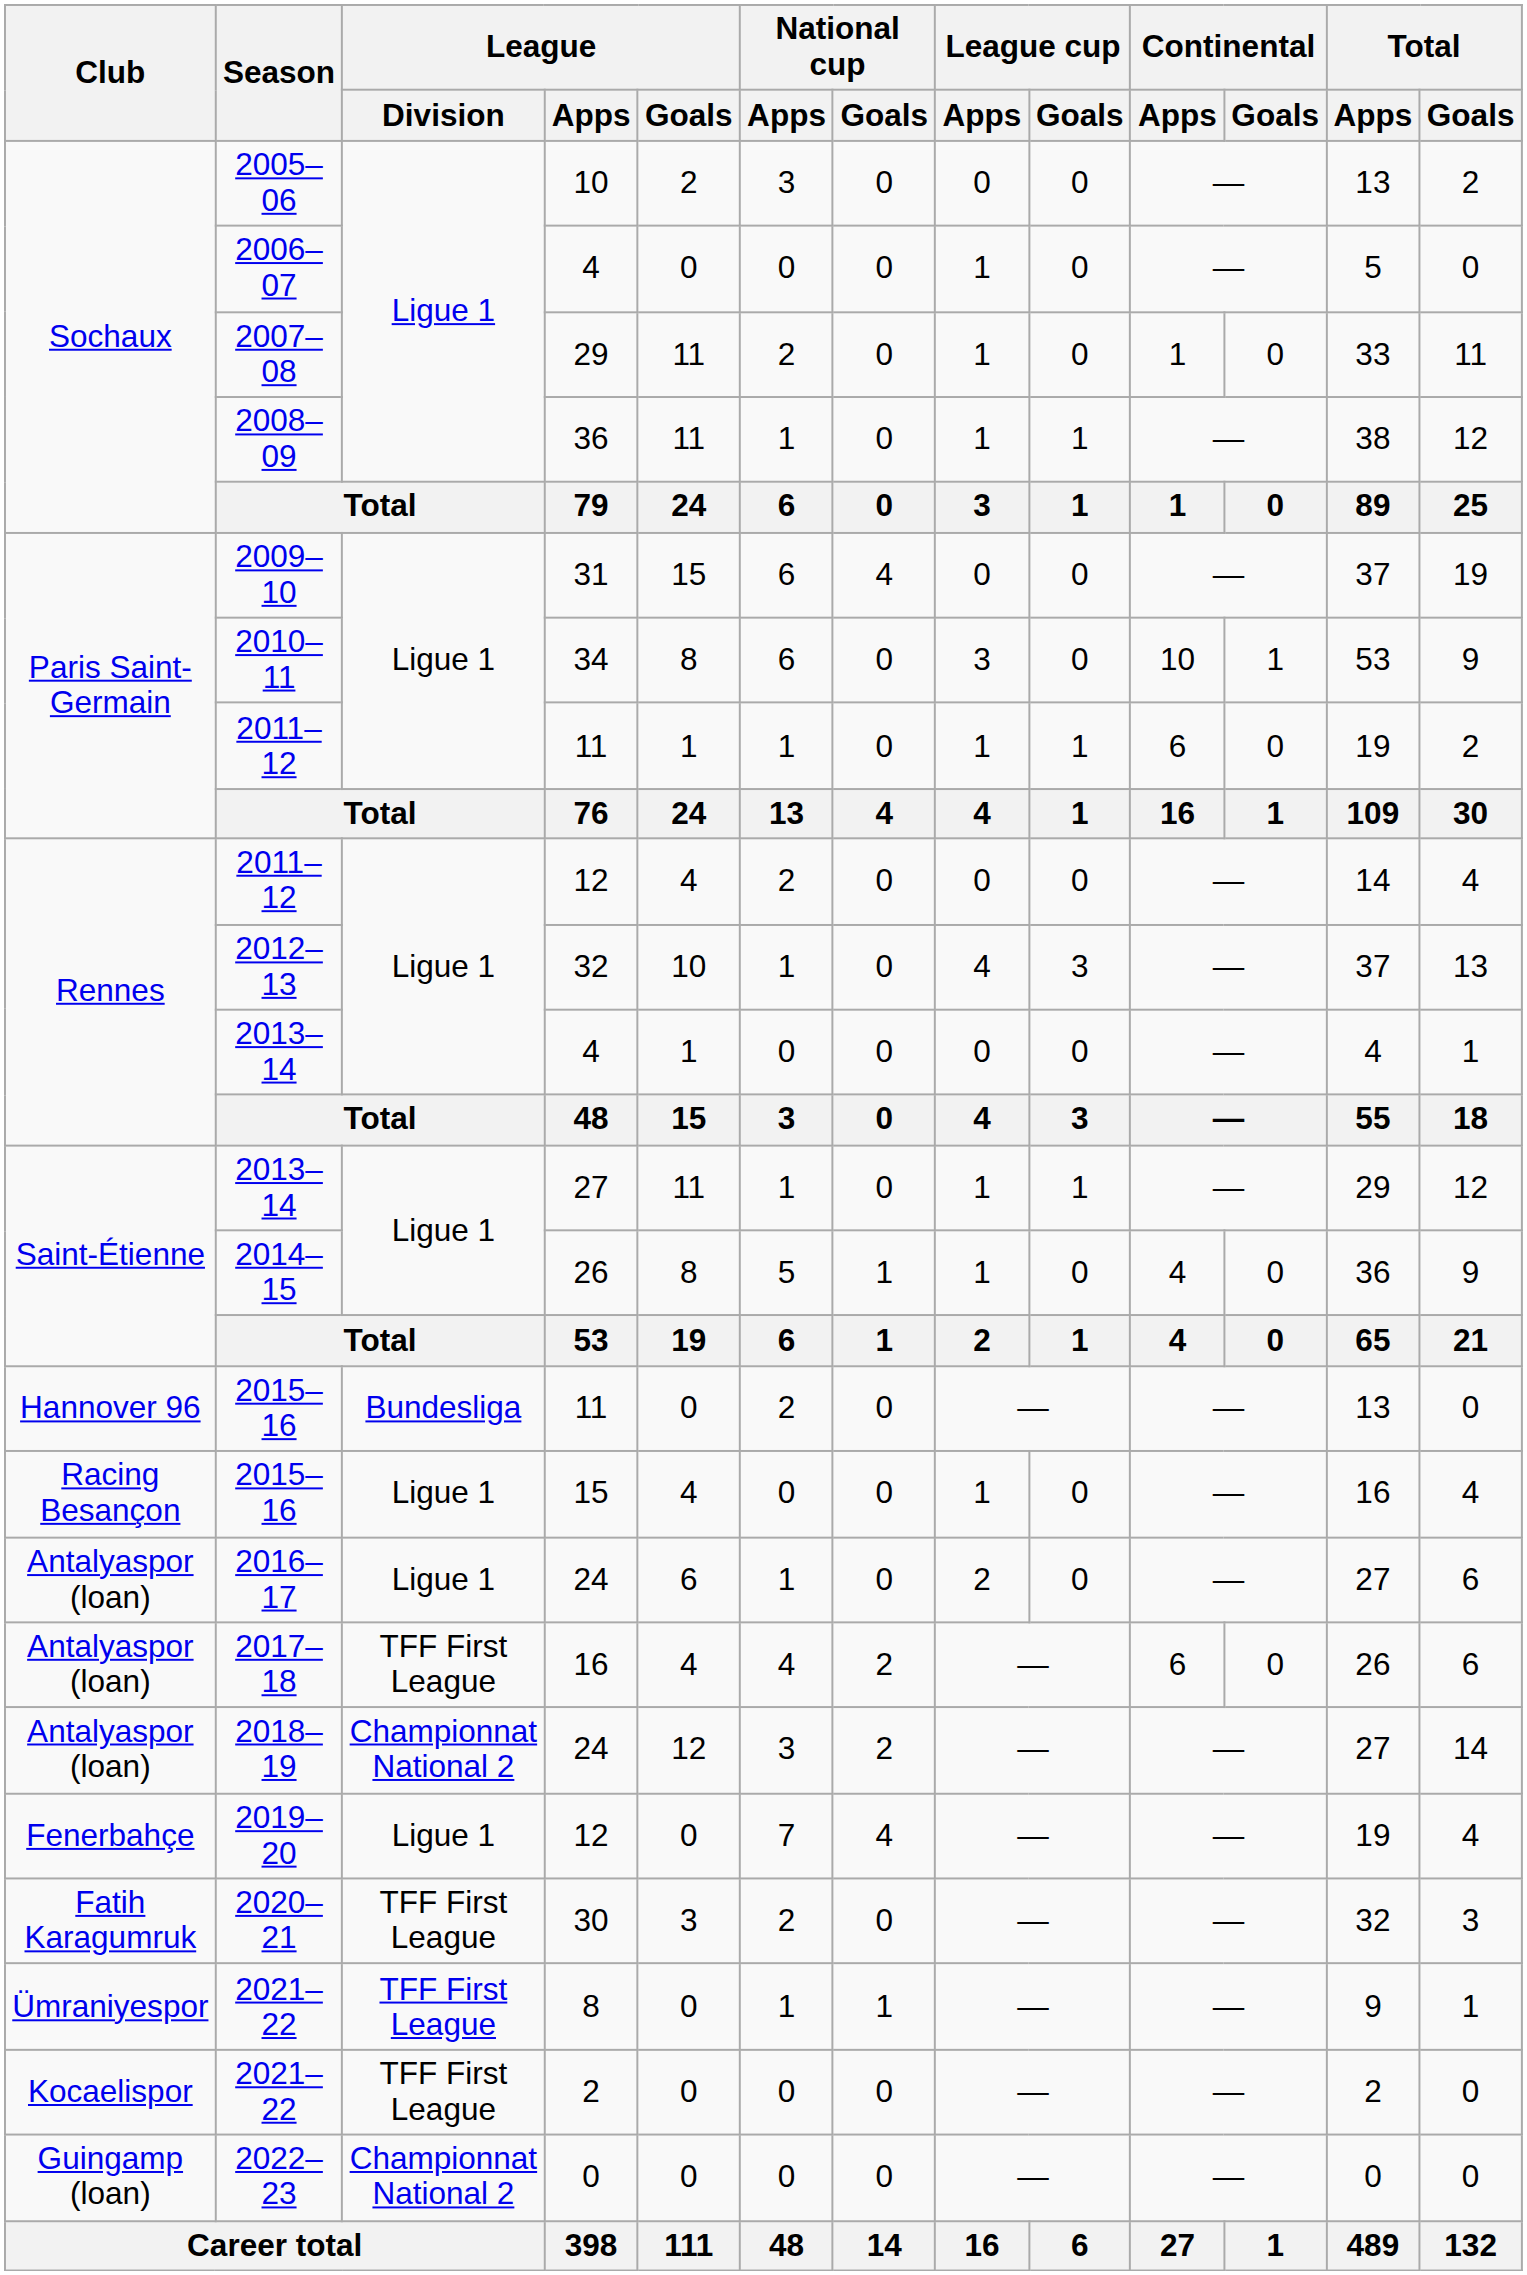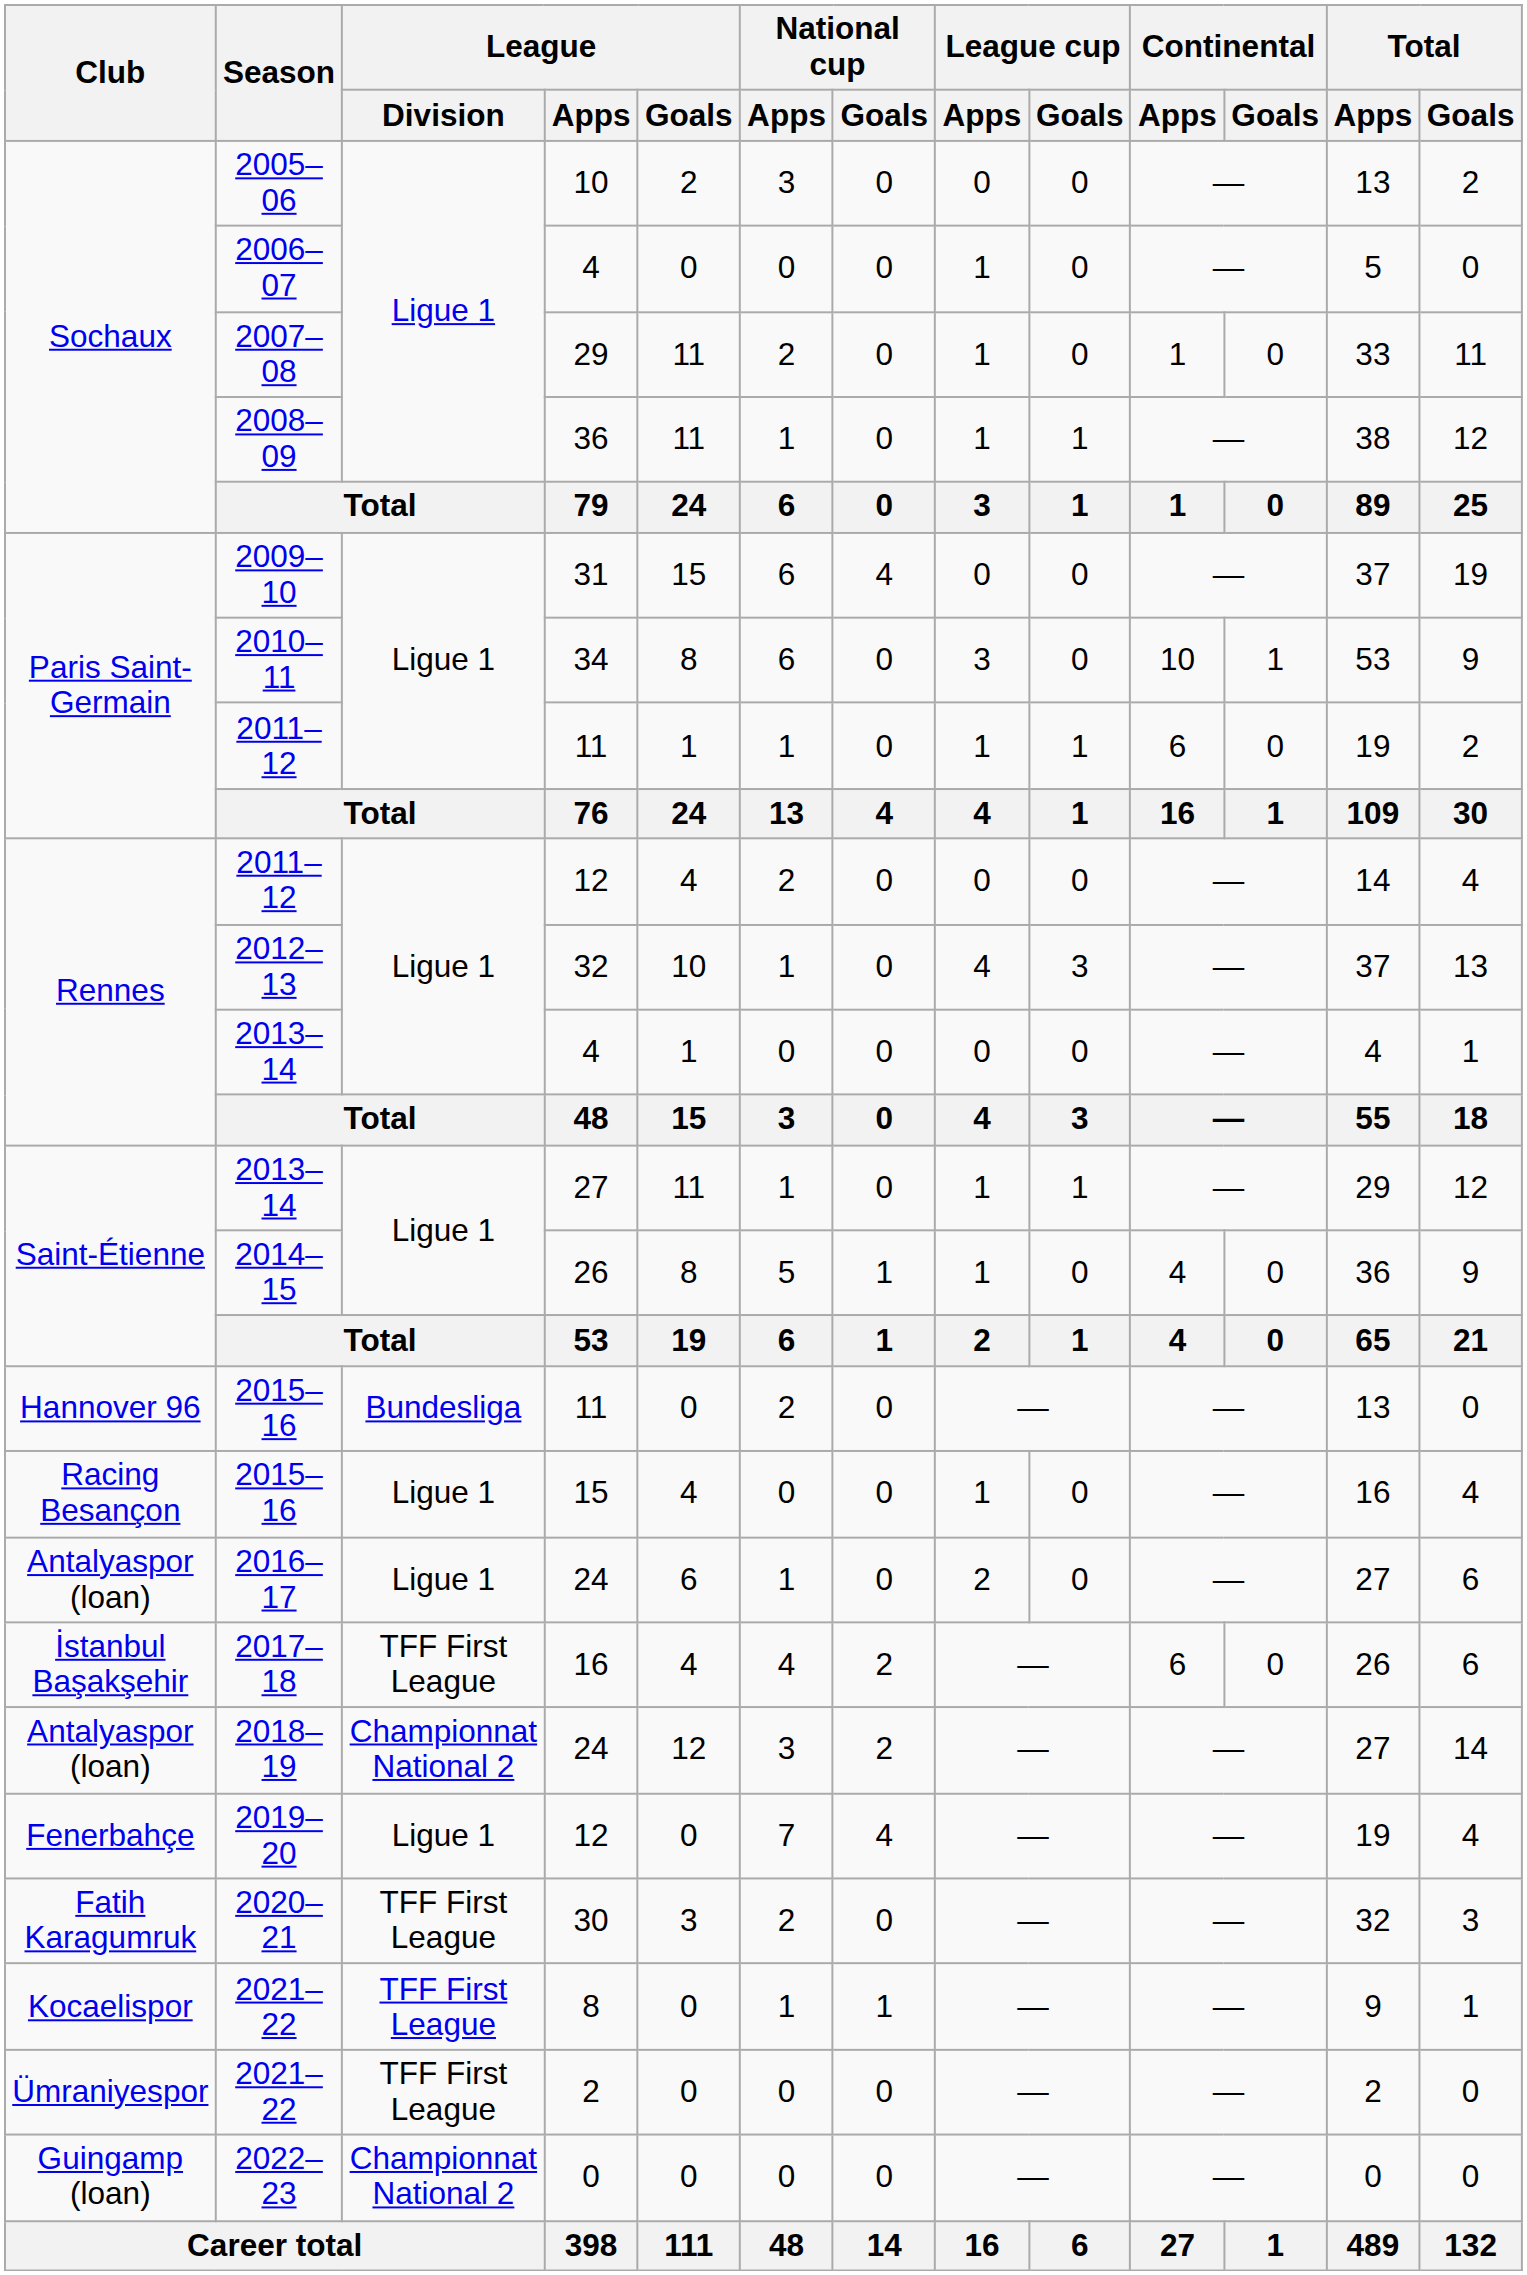2017–18 | Club: Antalyaspor (loan) -> İstanbul Başakşehir
2021–22 / 8 | Club: Ümraniyespor -> Kocaelispor
2021–22 / 2 | Club: Kocaelispor -> Ümraniyespor
